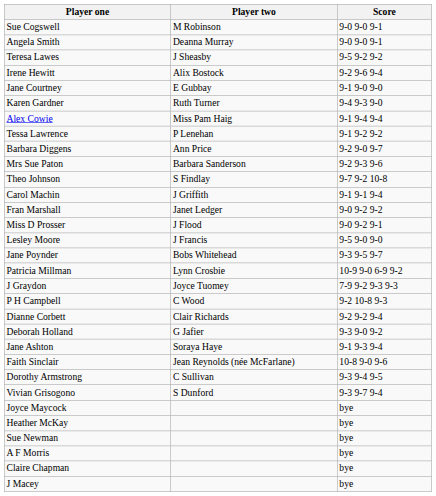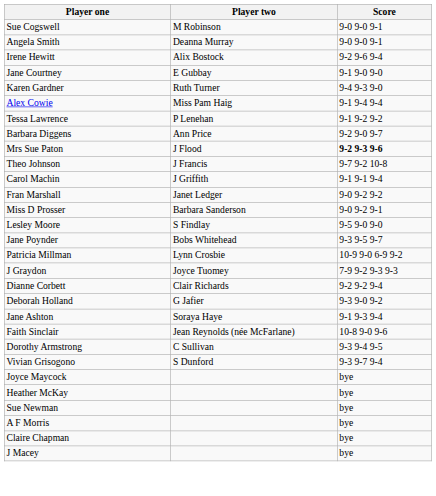- row: Teresa Lawes | J Sheasby | 9-5 9-2 9-2
Mrs Sue Paton | Player two: Barbara Sanderson -> J Flood
Mrs Sue Paton | Score: normal -> bold
Theo Johnson | Player two: S Findlay -> J Francis
Miss D Prosser | Player two: J Flood -> Barbara Sanderson
Lesley Moore | Player two: J Francis -> S Findlay
- row: P H Campbell | C Wood | 9-2 10-8 9-3
